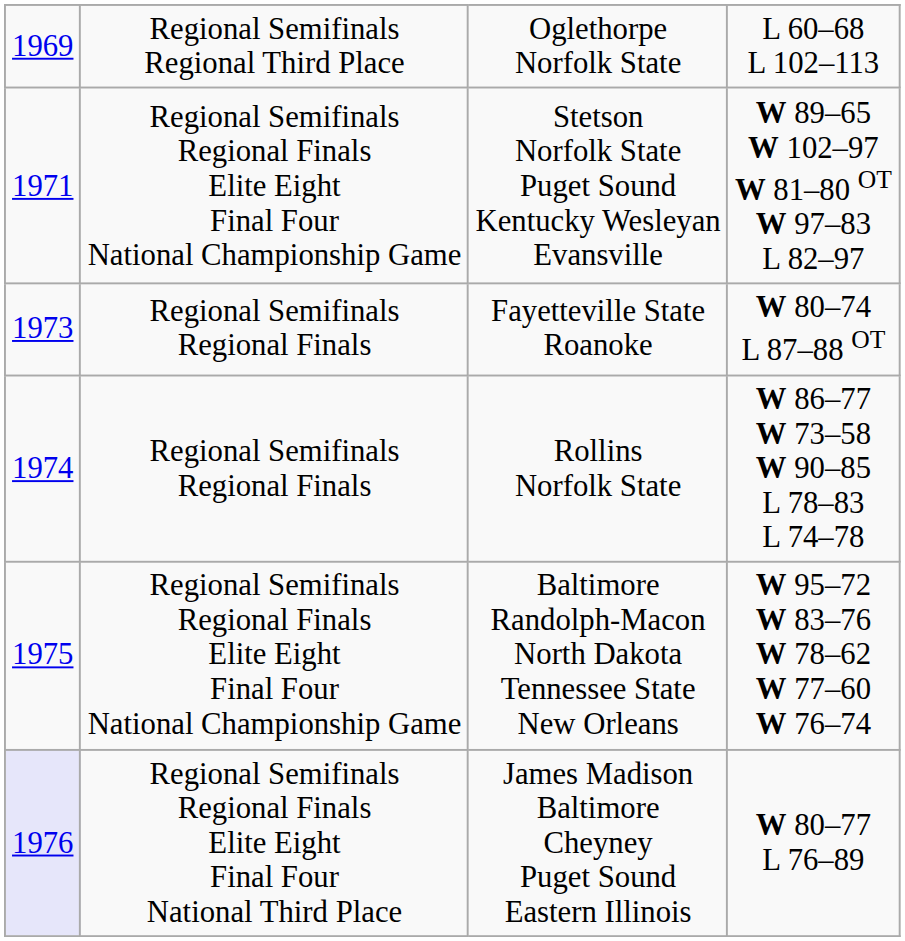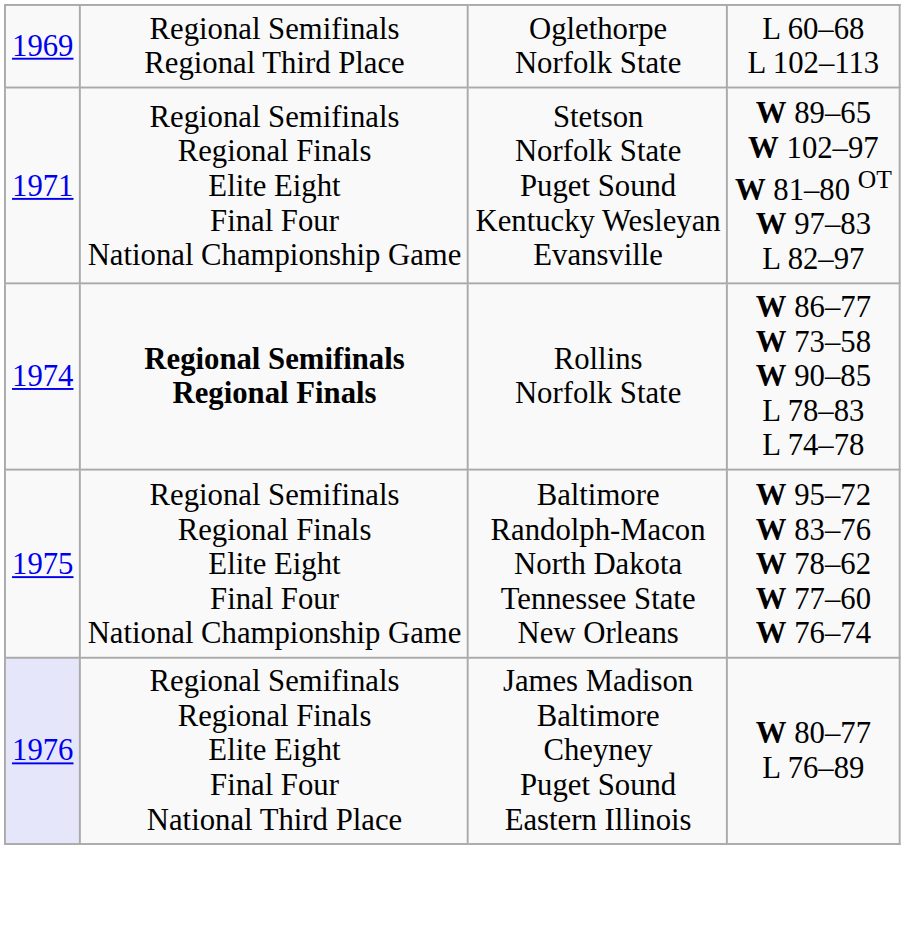- row: 1973 | Regional Semifinals Regional Finals | Fayetteville State Roanoke | W 80–74 L 87–88 OT
Rollins Norfolk State | column 2: normal -> bold
